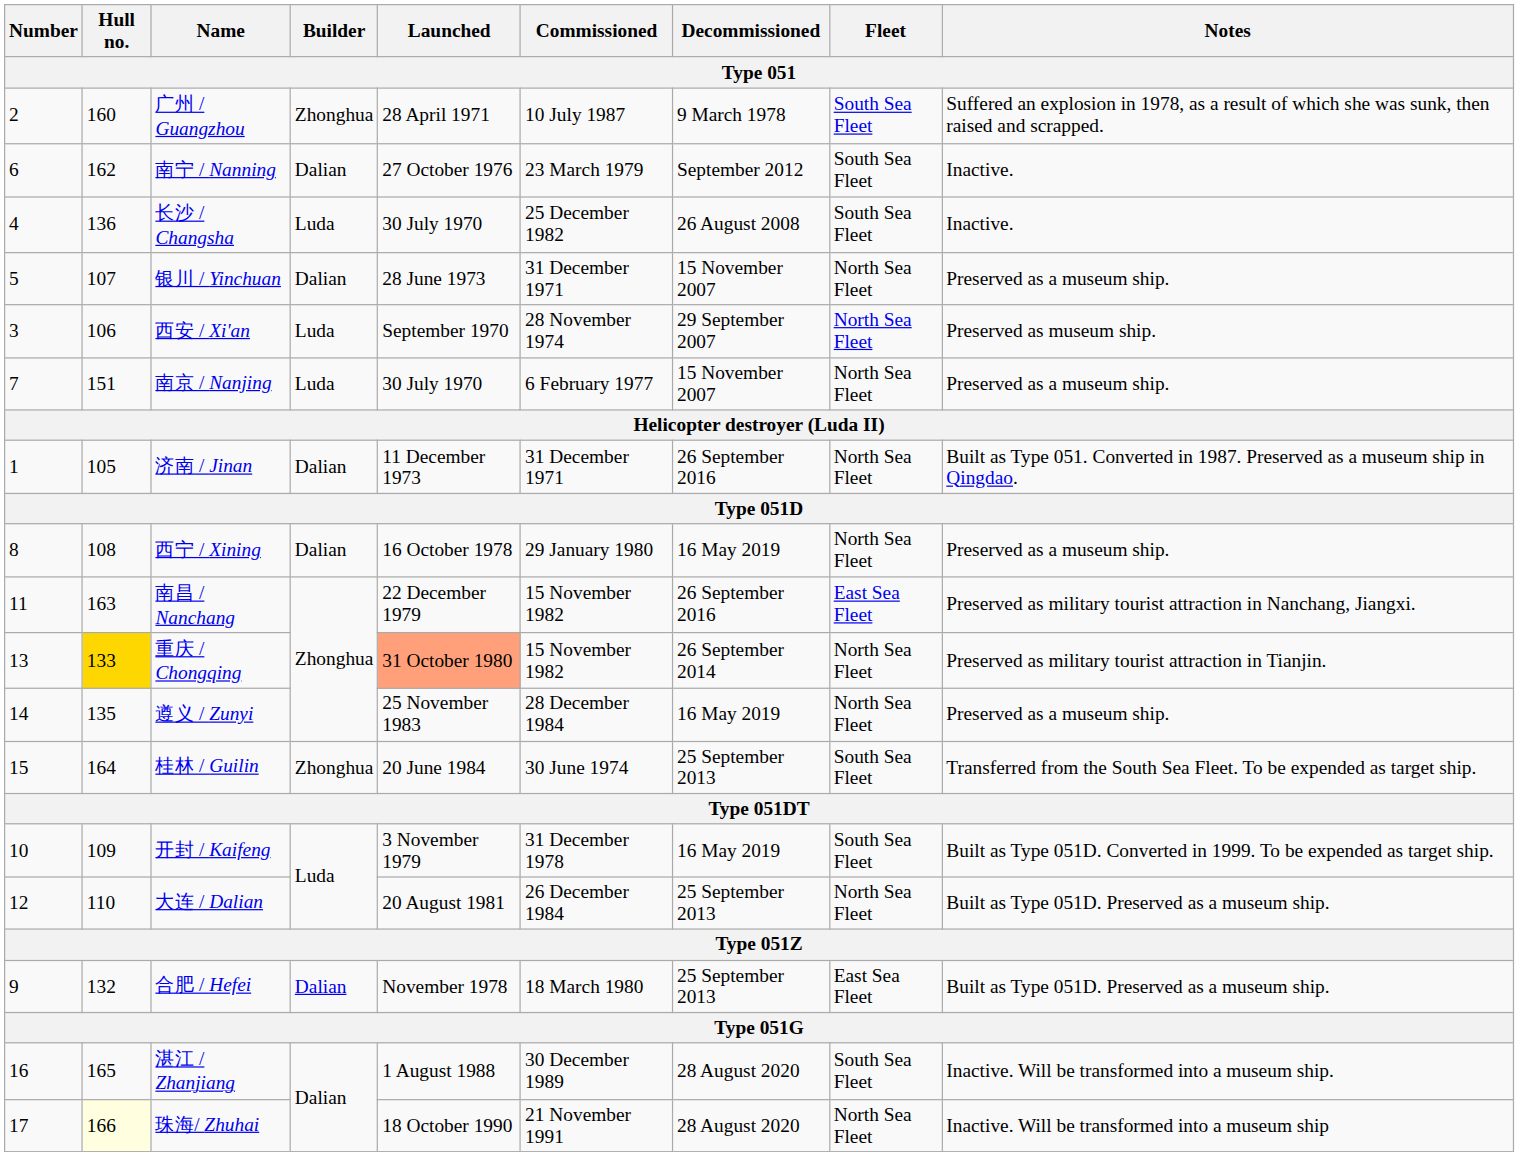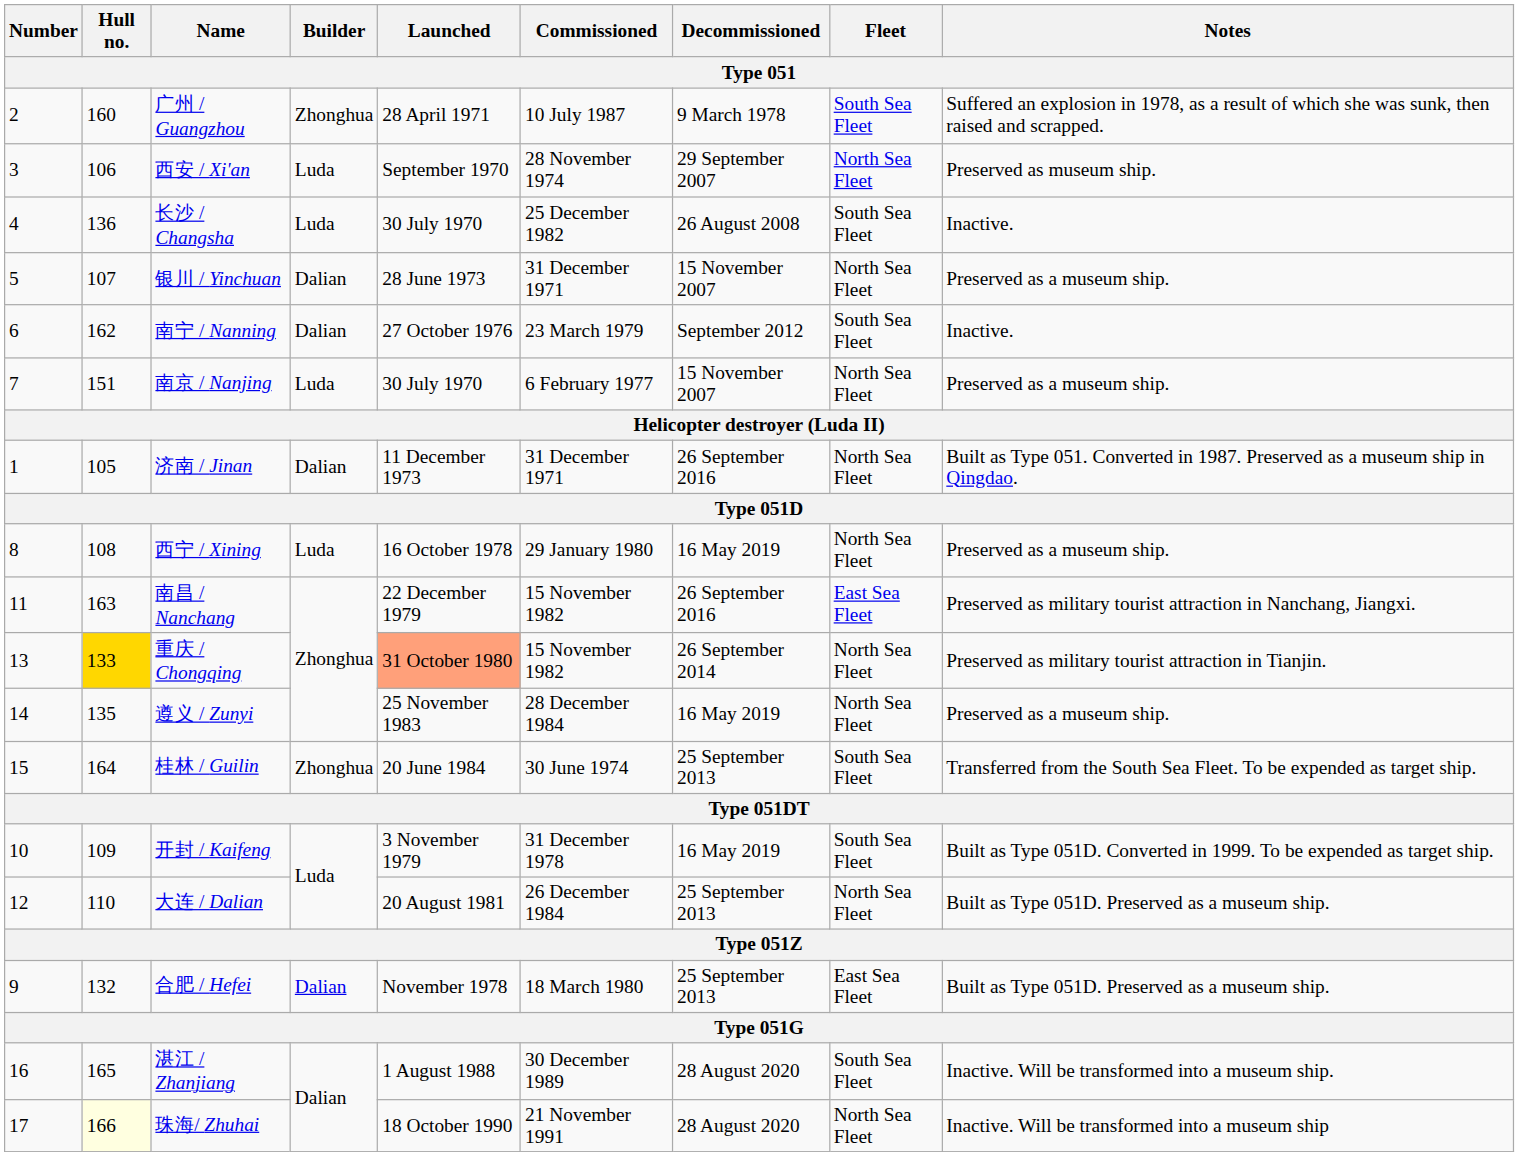rows swapped: 西安 / Xi'an <-> 南宁 / Nanning
西宁 / Xining | Builder: Dalian -> Luda
